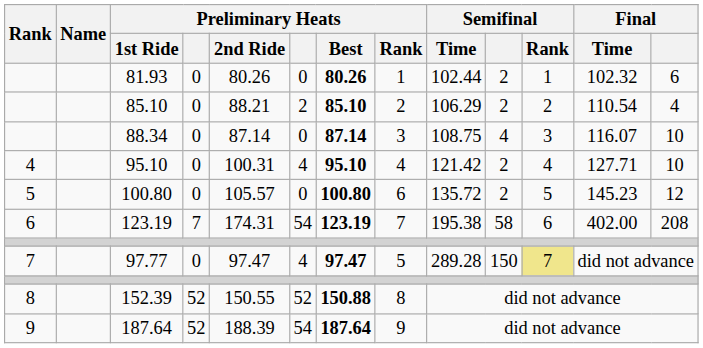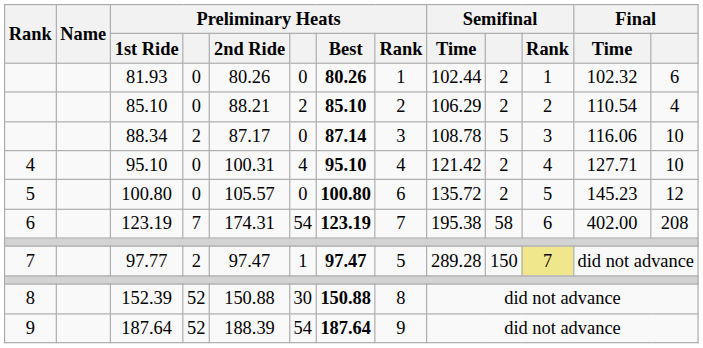88.34 | column 4: 0 -> 2
88.34 | Preliminary Heats / 2nd Ride: 87.14 -> 87.17
88.34 | Semifinal / Time: 108.75 -> 108.78
88.34 | Semifinal: 4 -> 5
88.34 | Final / Time: 116.07 -> 116.06
97.77 | column 4: 0 -> 2
97.77 | column 6: 4 -> 1
152.39 | Preliminary Heats / 2nd Ride: 150.55 -> 150.88
152.39 | column 6: 52 -> 30
